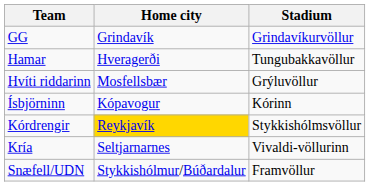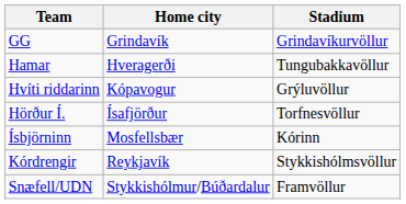Hvíti riddarinn | Home city: Mosfellsbær -> Kópavogur
+ row: Hörður Í. | Ísafjörður | Torfnesvöllur
Ísbjörninn | Home city: Kópavogur -> Mosfellsbær
Kórdrengir | Home city: gold background -> no background
- row: Kría | Seltjarnarnes | Vivaldi-völlurinn
